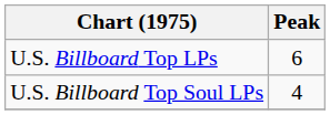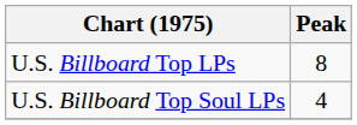U.S. Billboard Top LPs | Peak: 6 -> 8
